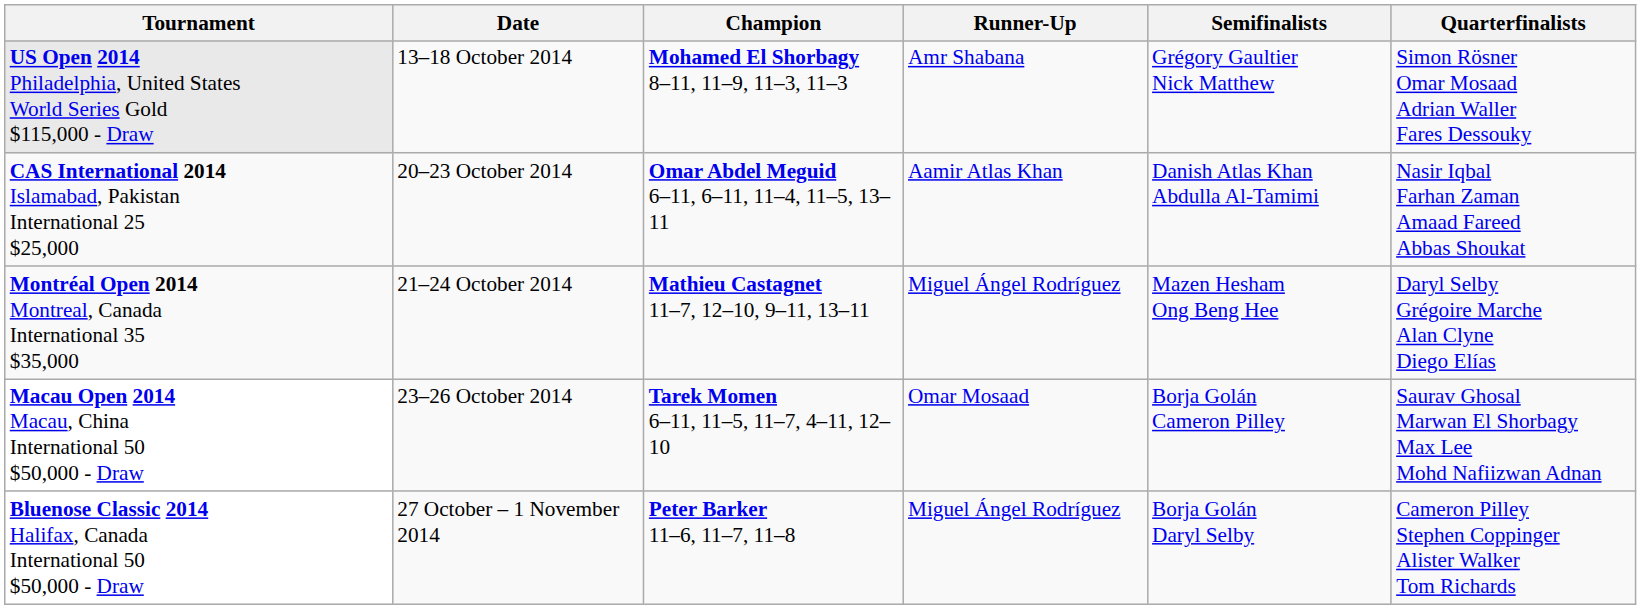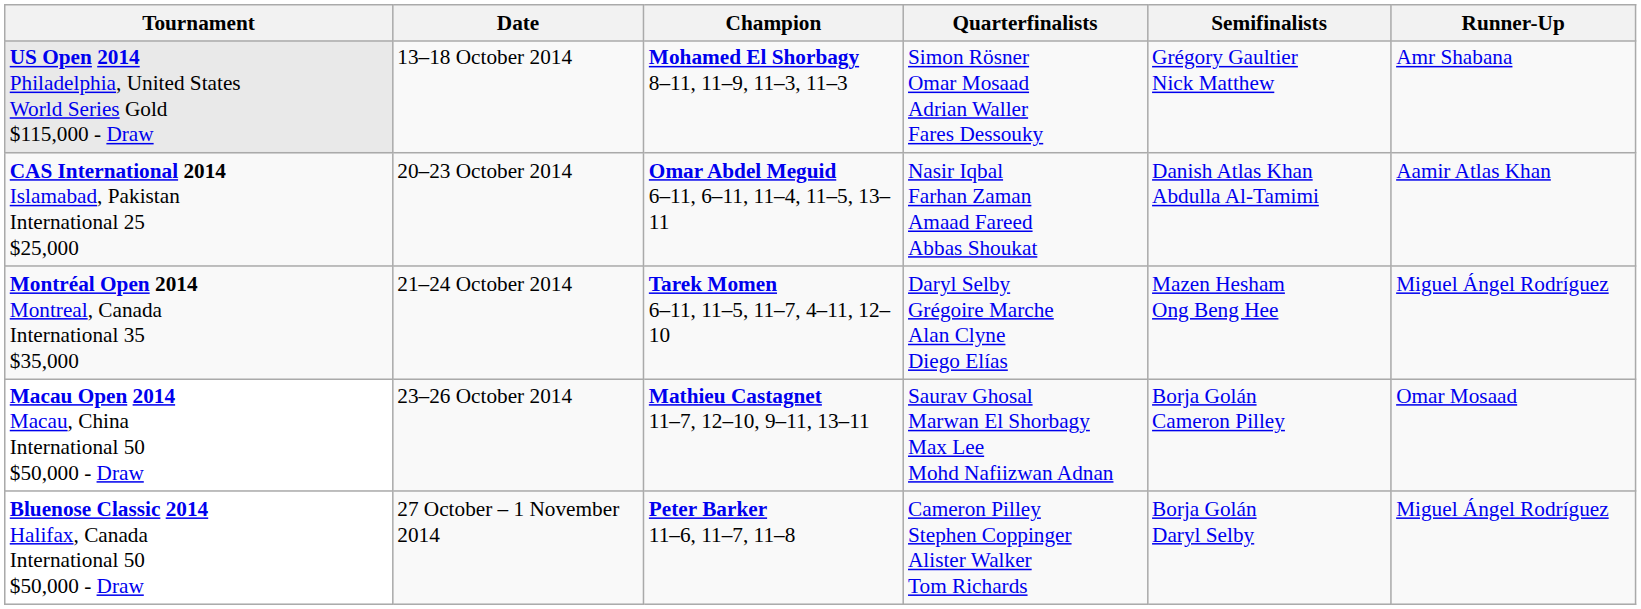columns swapped: Runner-Up <-> Quarterfinalists
Montréal Open 2014 Montreal, Canada International 35 $35,000 | Champion: Mathieu Castagnet 11–7, 12–10, 9–11, 13–11 -> Tarek Momen 6–11, 11–5, 11–7, 4–11, 12–10
Macau Open 2014 Macau, China International 50 $50,000 - Draw | Champion: Tarek Momen 6–11, 11–5, 11–7, 4–11, 12–10 -> Mathieu Castagnet 11–7, 12–10, 9–11, 13–11
